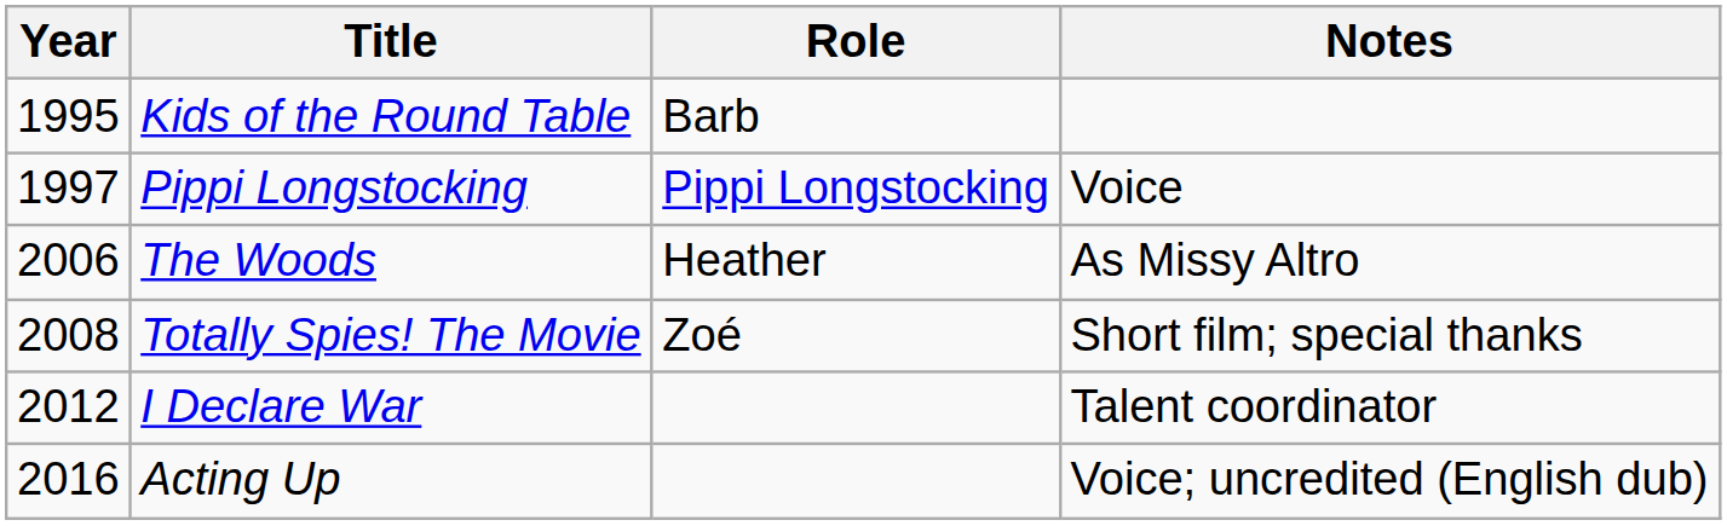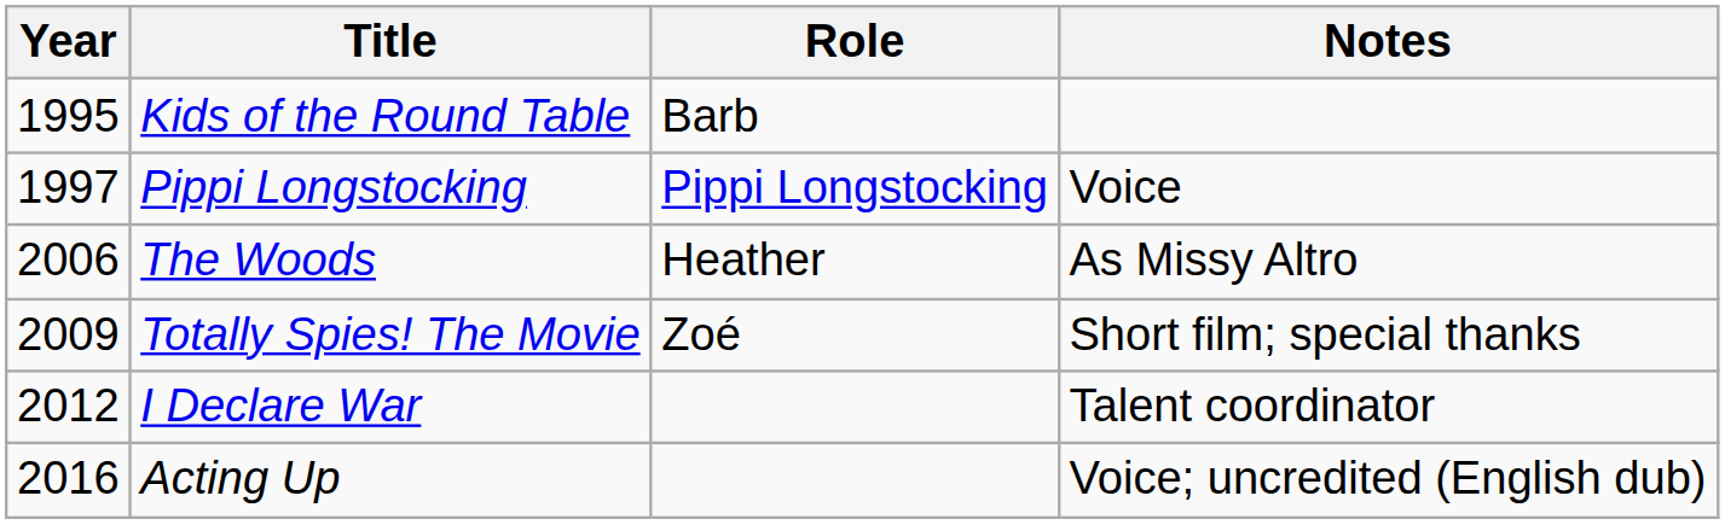Totally Spies! The Movie | Year: 2008 -> 2009
